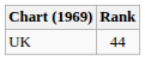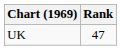UK | Rank: 44 -> 47
